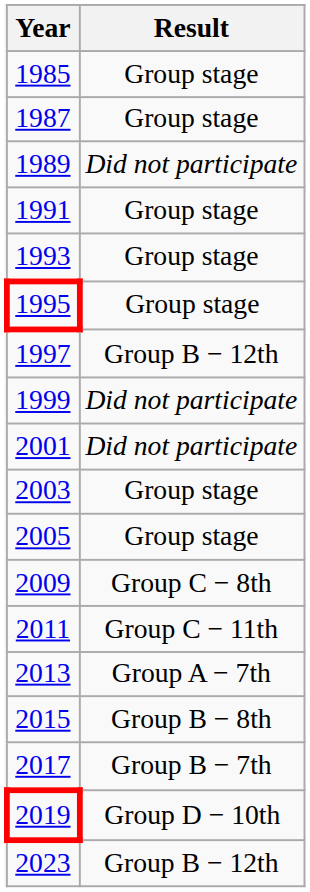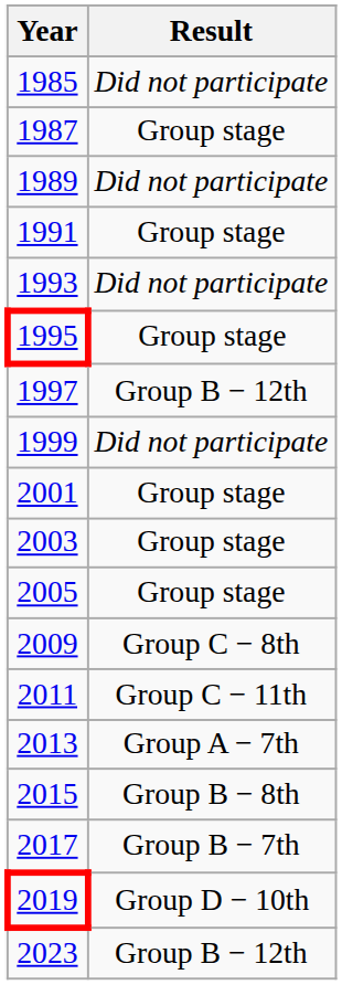1985 | Result: Group stage -> Did not participate
1993 | Result: Group stage -> Did not participate
2001 | Result: Did not participate -> Group stage
